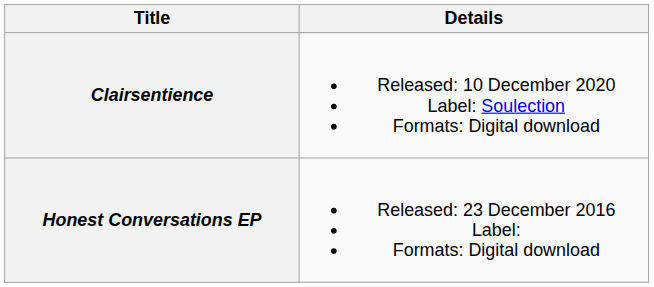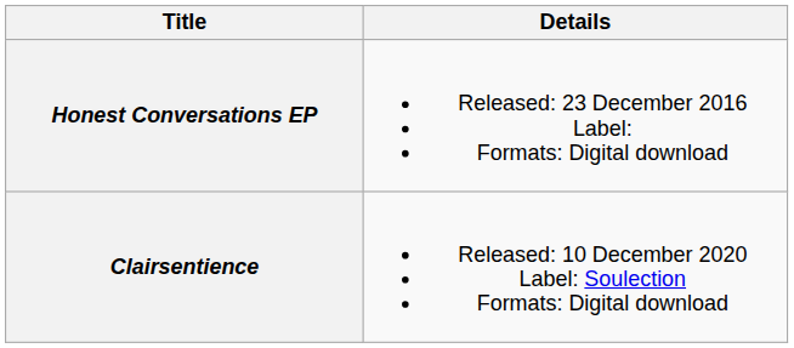rows swapped: Honest Conversations EP <-> Clairsentience
